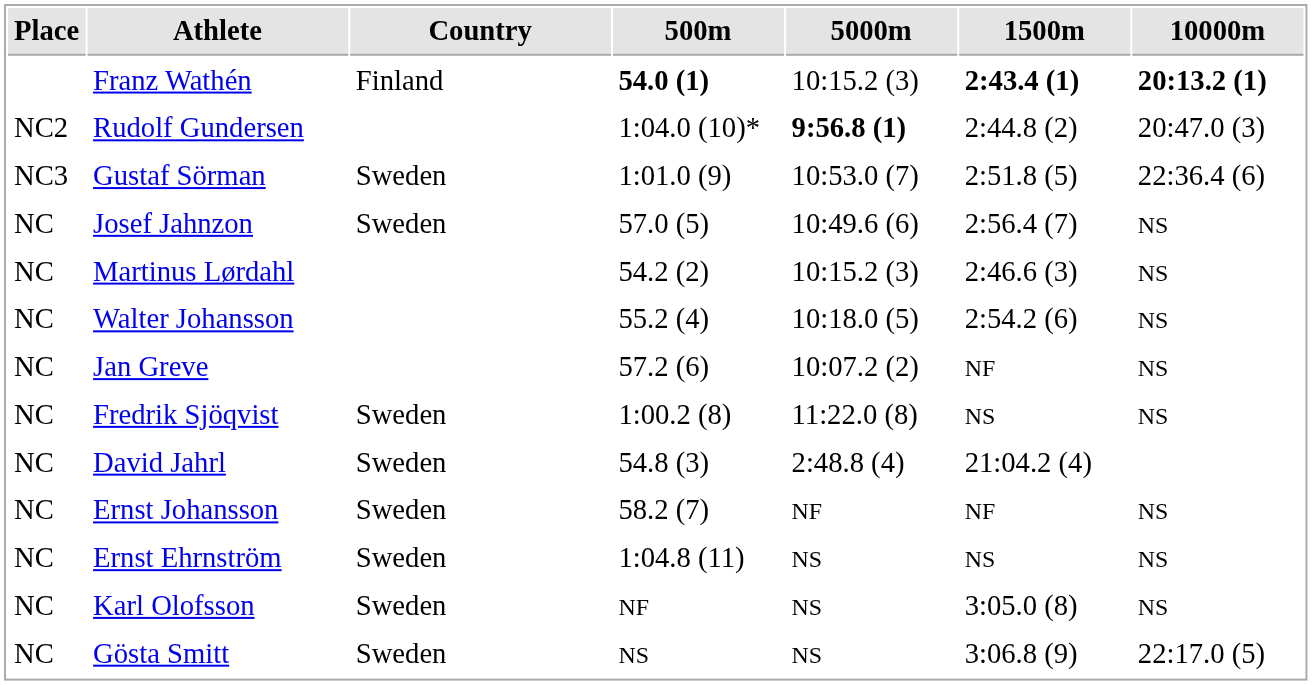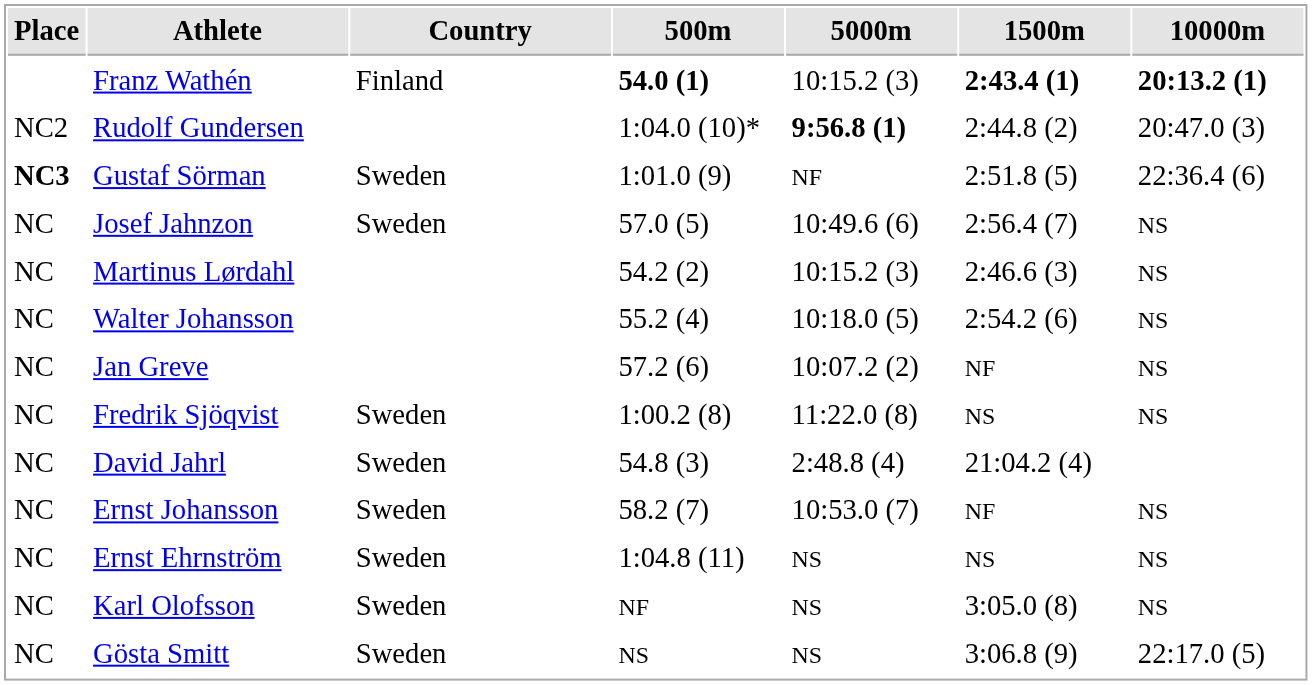Gustaf Sörman | Place: normal -> bold
Gustaf Sörman | 5000m: 10:53.0 (7) -> NF
Ernst Johansson | 5000m: NF -> 10:53.0 (7)
